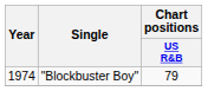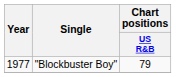"Blockbuster Boy" | Year: 1974 -> 1977
